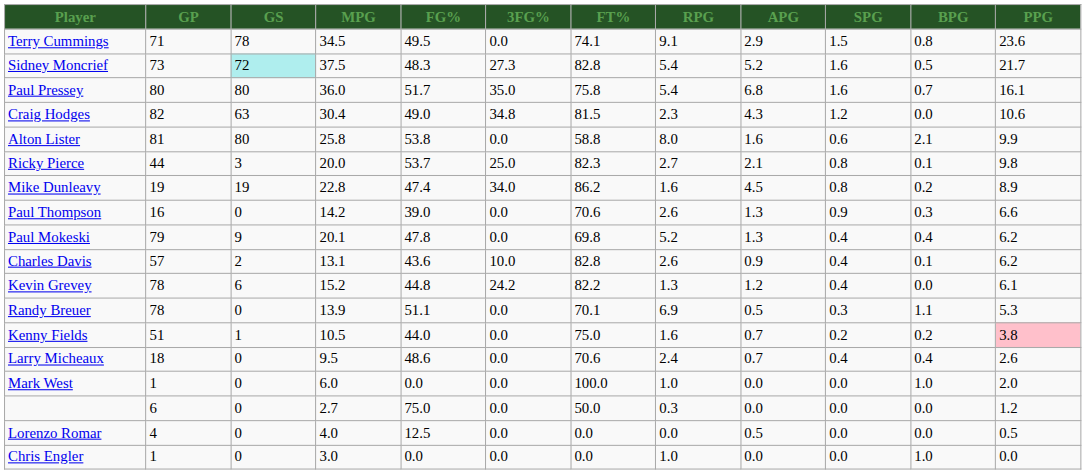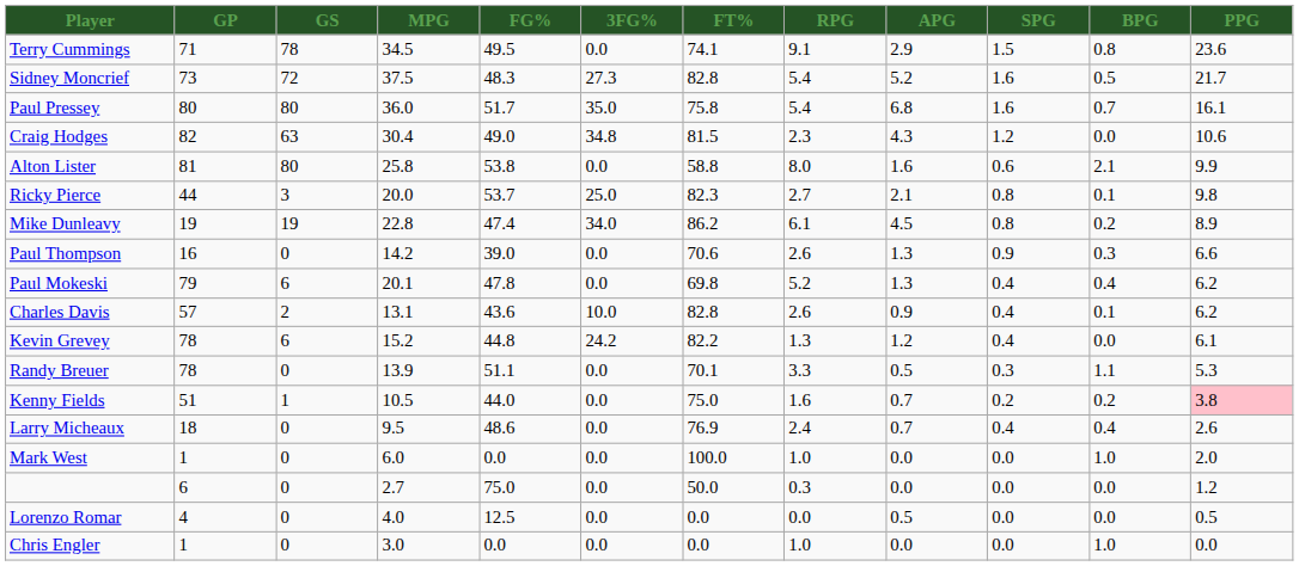Sidney Moncrief | GS: paleturquoise background -> no background
Mike Dunleavy | RPG: 1.6 -> 6.1
Paul Mokeski | GS: 9 -> 6
Randy Breuer | RPG: 6.9 -> 3.3
Larry Micheaux | FT%: 70.6 -> 76.9
